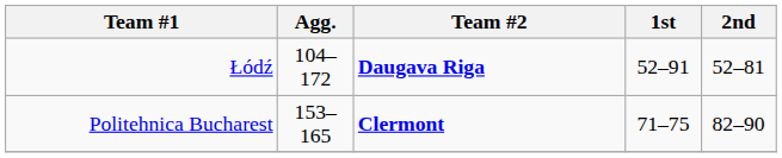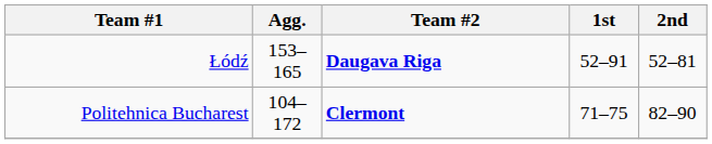Łódź | Agg.: 104–172 -> 153–165
Politehnica Bucharest | Agg.: 153–165 -> 104–172
